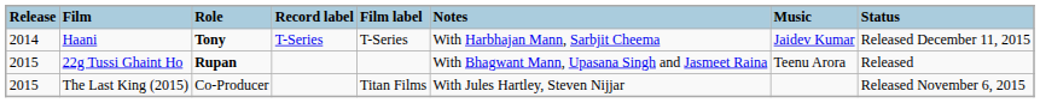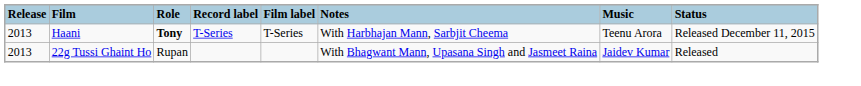Haani | Release: 2014 -> 2013
Haani | Music: Jaidev Kumar -> Teenu Arora
22g Tussi Ghaint Ho | Release: 2015 -> 2013
22g Tussi Ghaint Ho | Role: bold -> normal
22g Tussi Ghaint Ho | Music: Teenu Arora -> Jaidev Kumar
- row: 2015 | The Last King (2015) | Co-Producer | Titan Films | With Jules Hartley, Steven Nijjar | Released November 6, 2015
